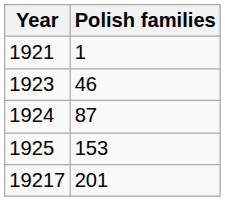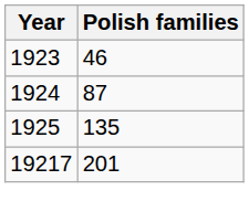- row: 1921 | 1
1925 | Polish families: 153 -> 135
